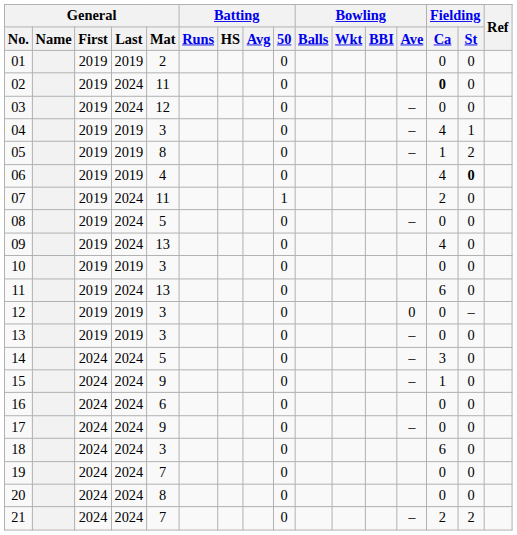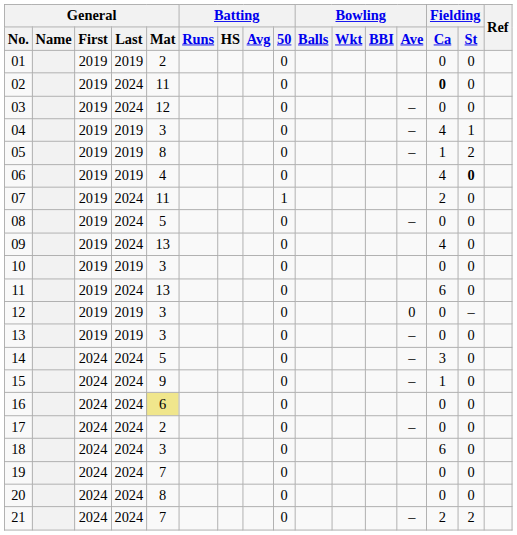16 | General / Mat: no background -> khaki background
17 | General / Mat: 9 -> 2
